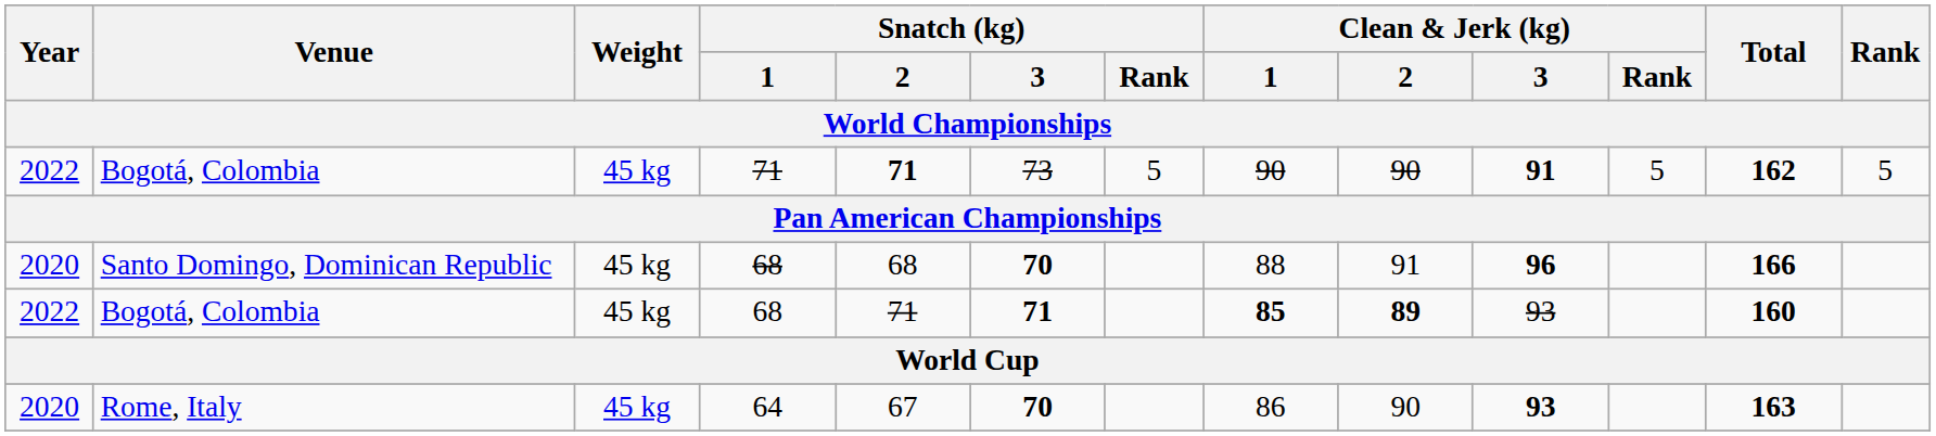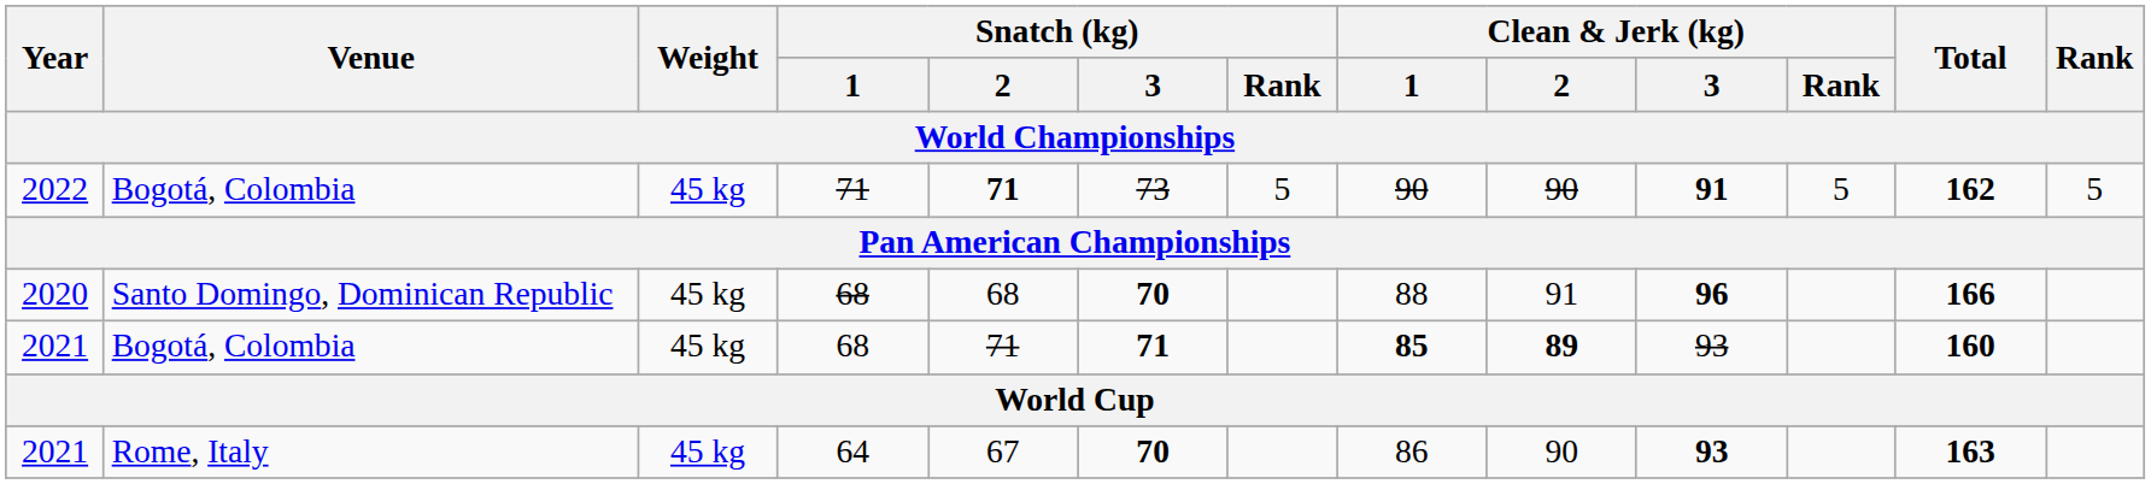Bogotá, Colombia / 68 | Year: 2022 -> 2021
Rome, Italy | Year: 2020 -> 2021
